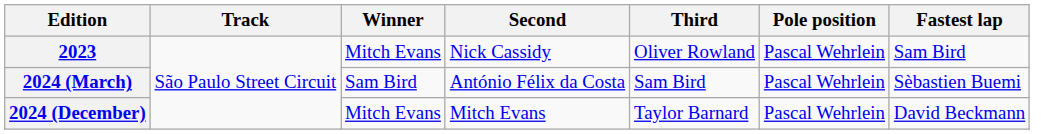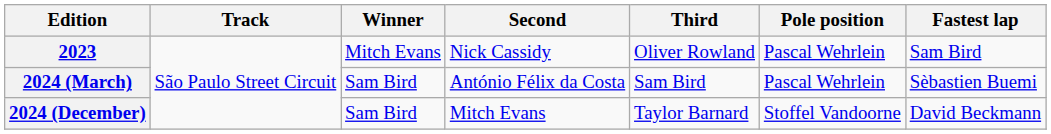2024 (December) | Winner: Mitch Evans -> Sam Bird
2024 (December) | Pole position: Pascal Wehrlein -> Stoffel Vandoorne
